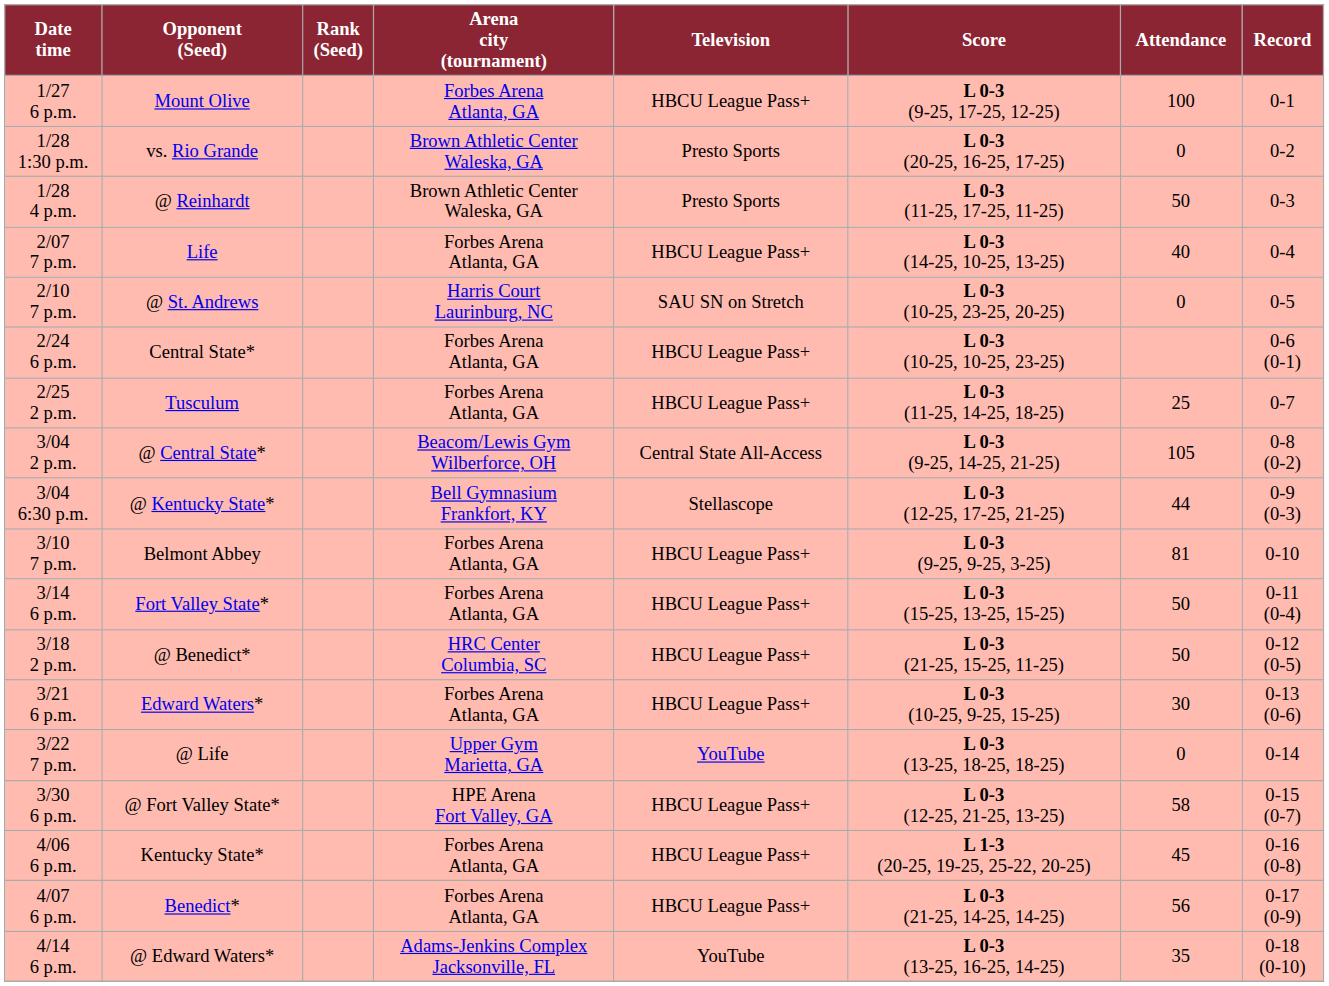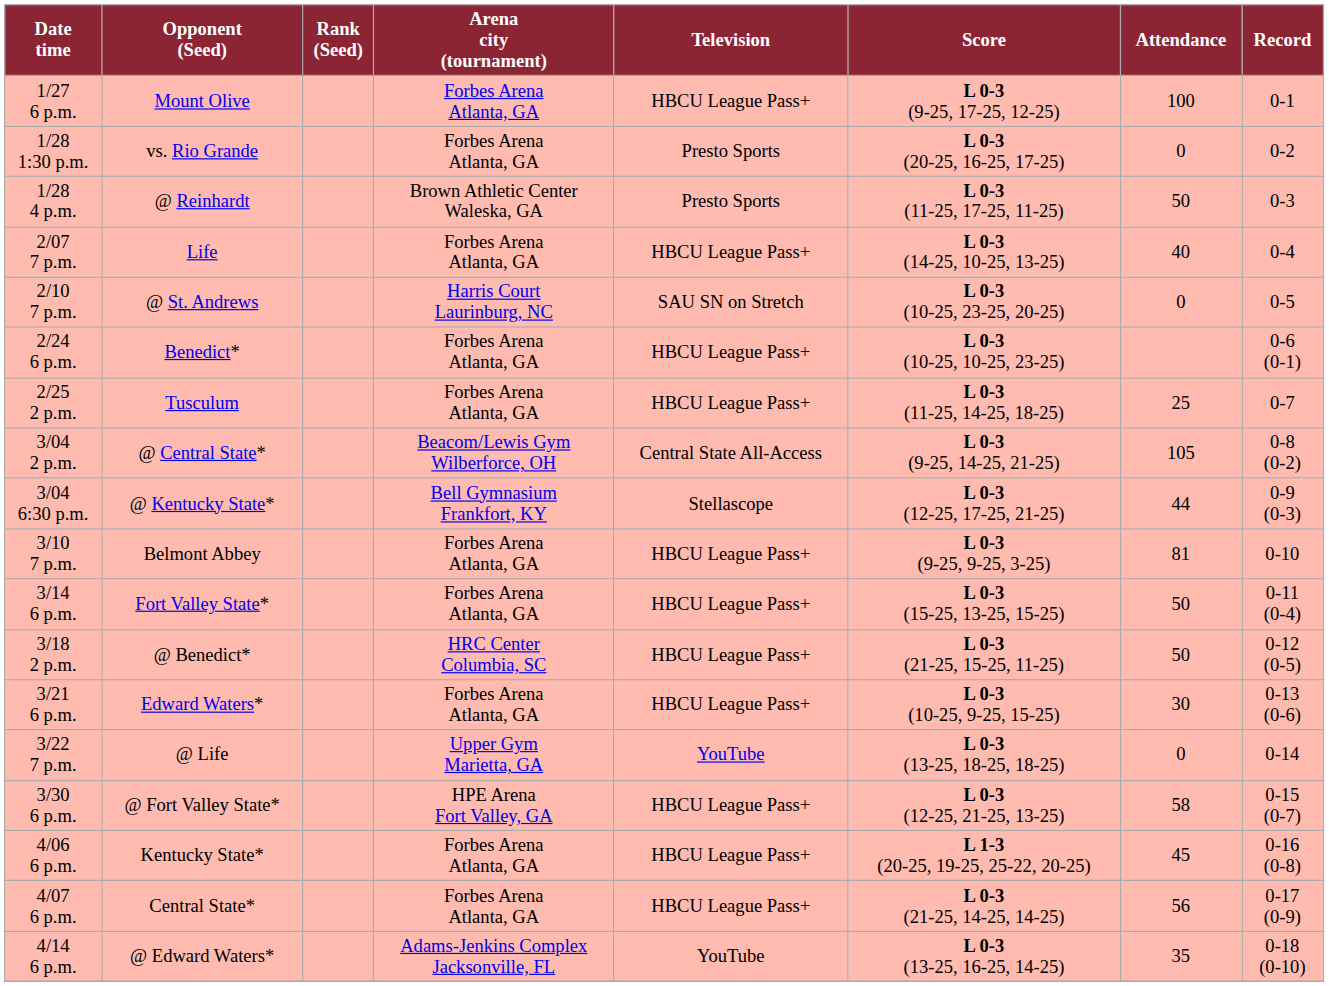1/28 1:30 p.m. | Arena city (tournament): Brown Athletic Center Waleska, GA -> Forbes Arena Atlanta, GA
2/24 6 p.m. | Opponent (Seed): Central State* -> Benedict*
4/07 6 p.m. | Opponent (Seed): Benedict* -> Central State*
